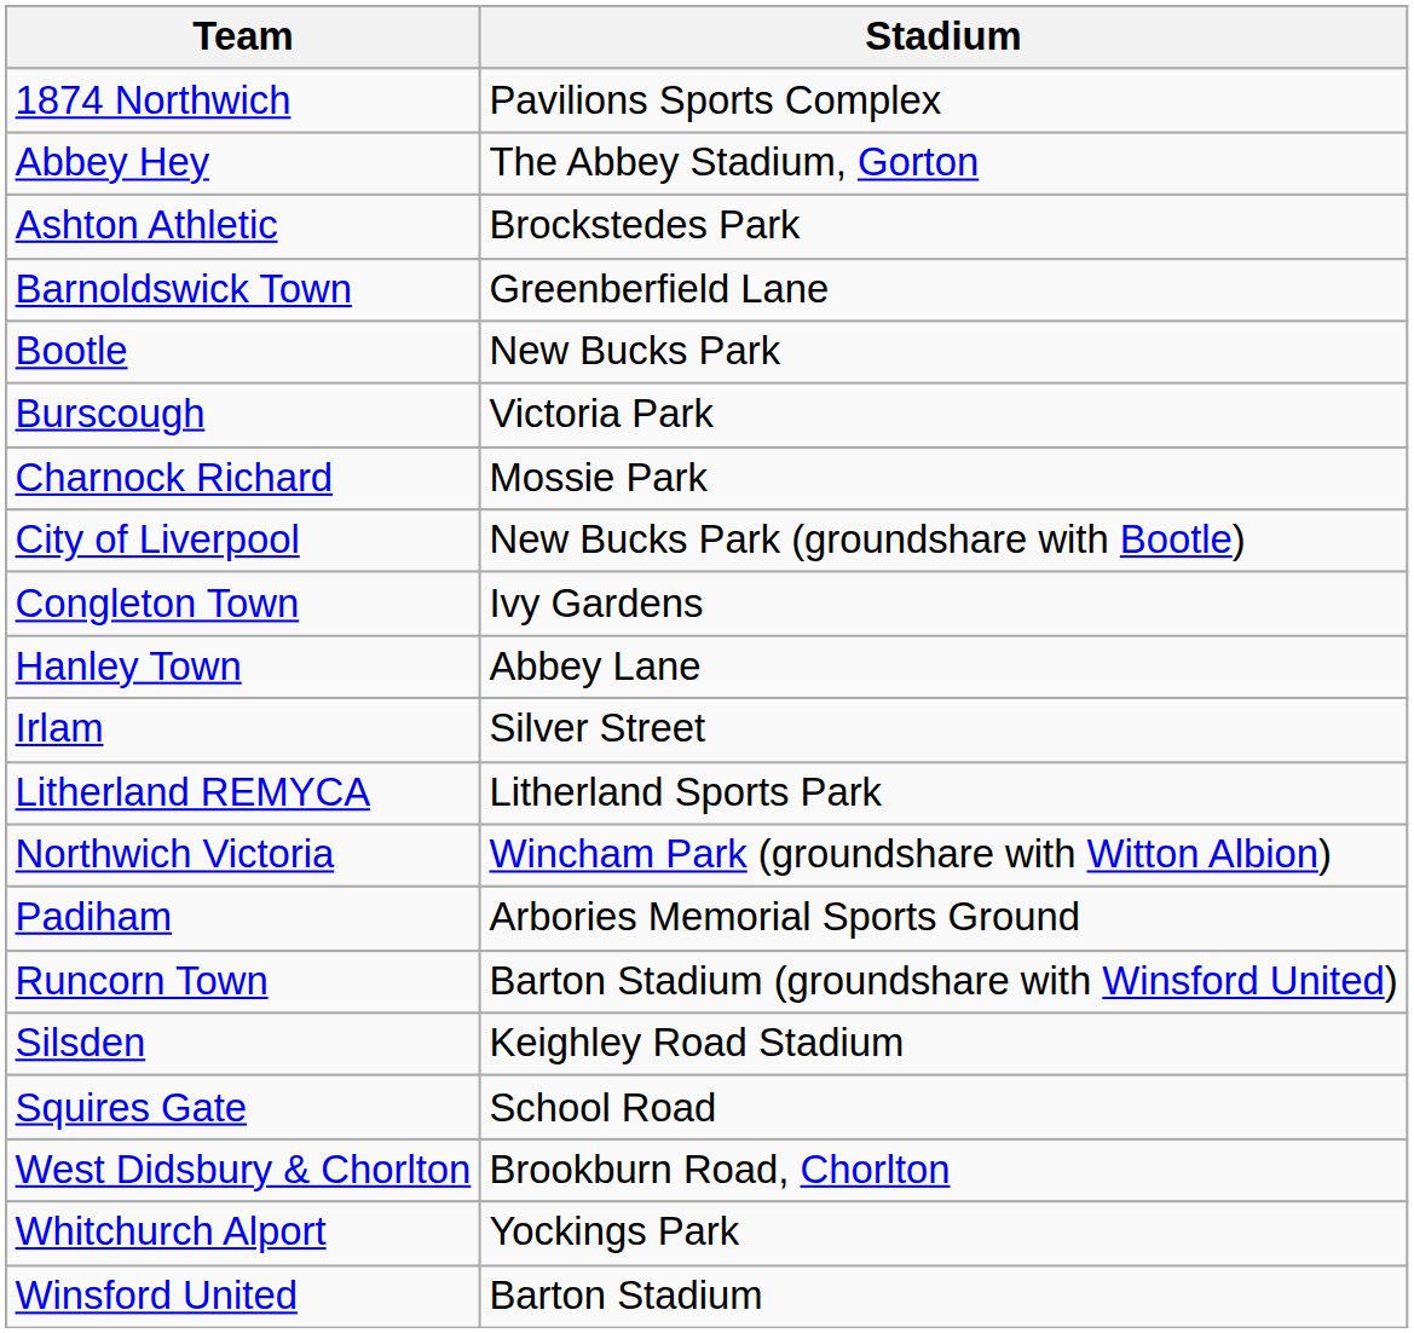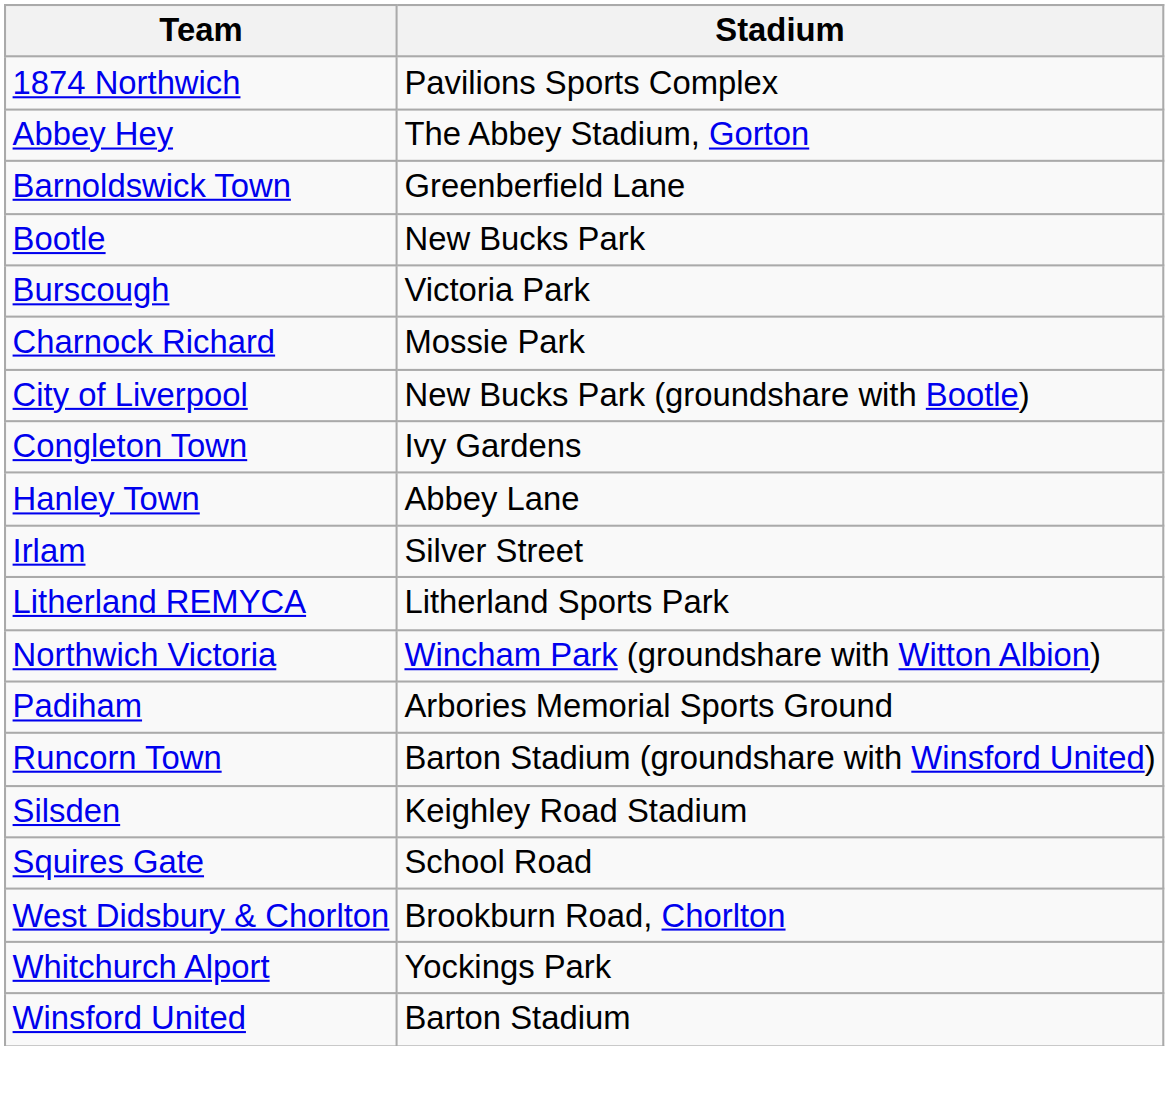- row: Ashton Athletic | Brockstedes Park
